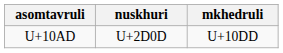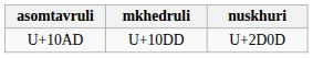columns swapped: nuskhuri <-> mkhedruli
